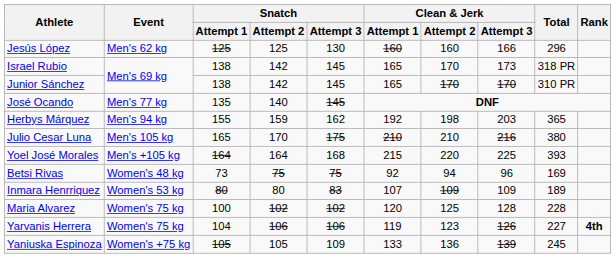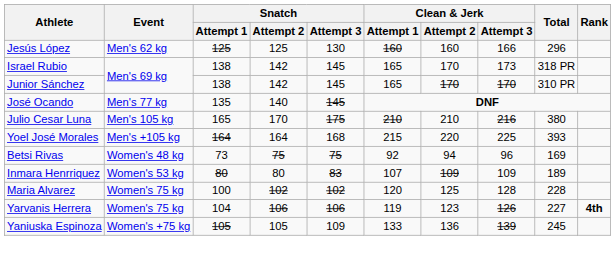- row: Herbys Márquez | Men's 94 kg | 155 | 159 | 162 | 192 | 198 | 203 | 365
